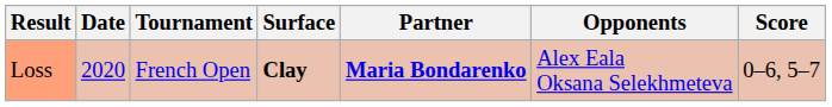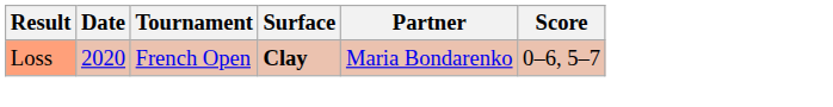- column: Opponents | Alex Eala Oksana Selekhmeteva
Loss | Partner: bold -> normal
